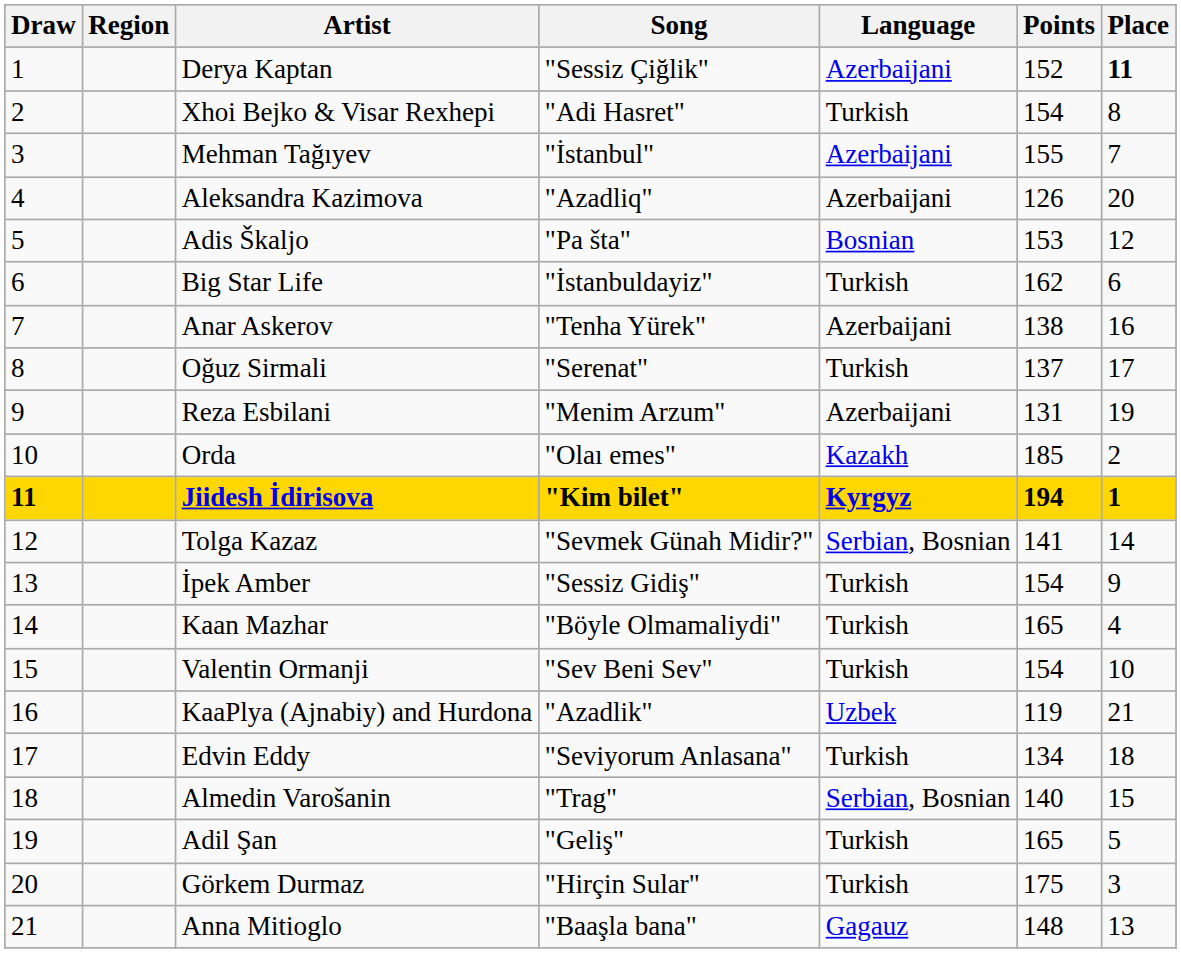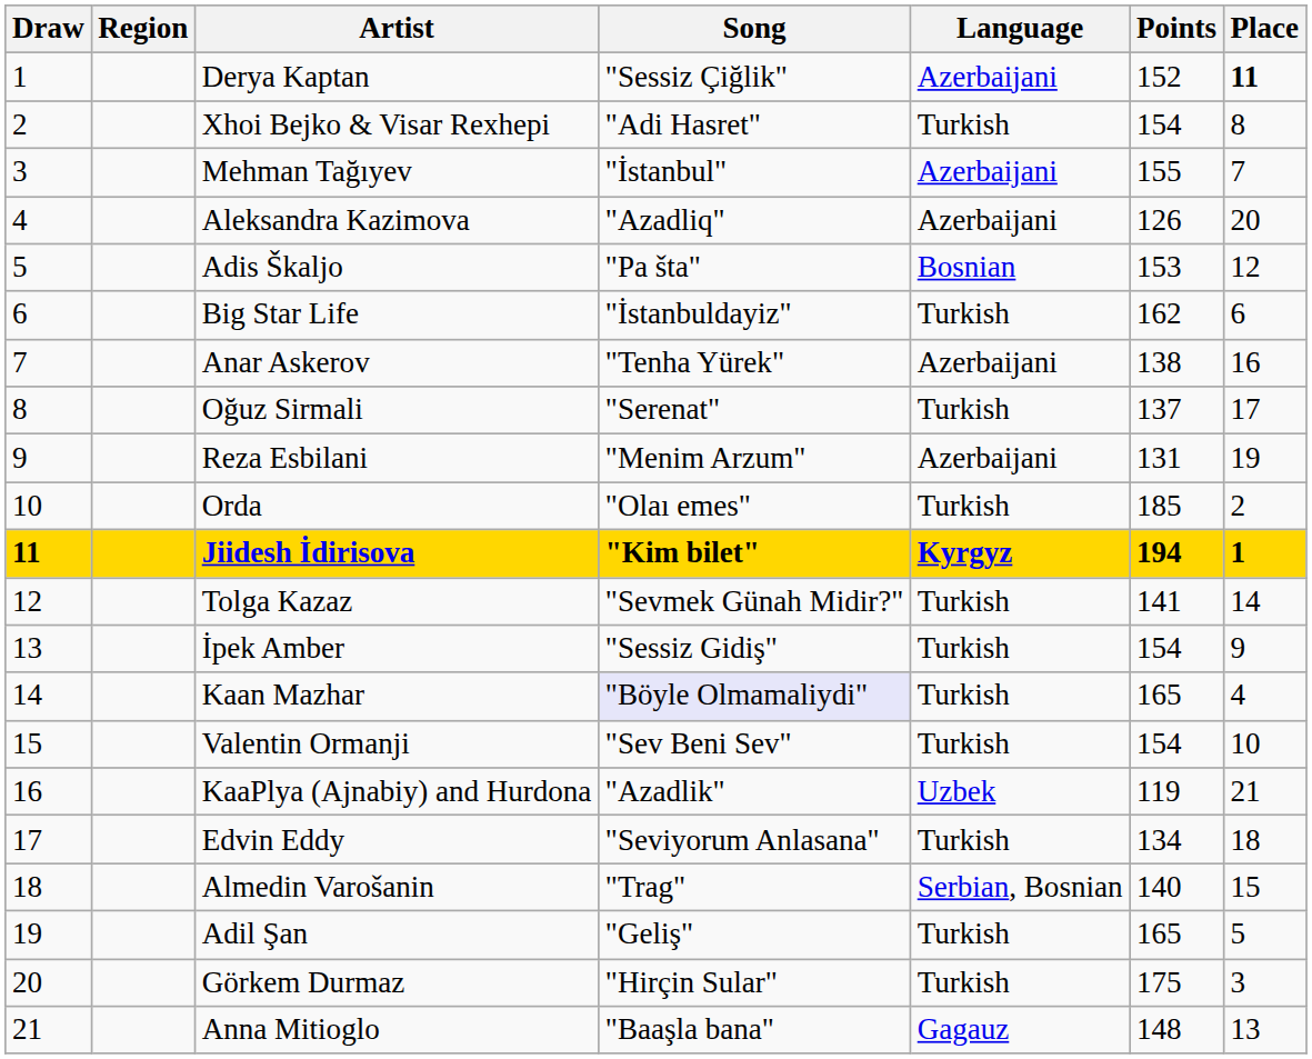Orda | Language: Kazakh -> Turkish
Tolga Kazaz | Language: Serbian, Bosnian -> Turkish
Kaan Mazhar | Song: no background -> lavender background
